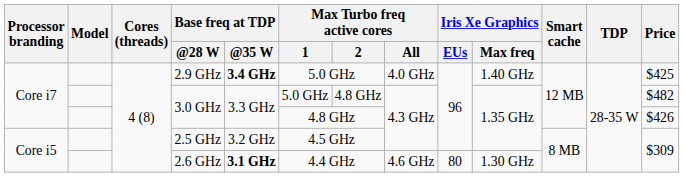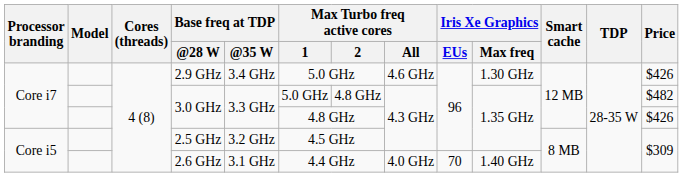2.9 GHz | Base freq at TDP / @35 W: bold -> normal
2.9 GHz | Max Turbo freq active cores / All: 4.0 GHz -> 4.6 GHz
2.9 GHz | Iris Xe Graphics / Max freq: 1.40 GHz -> 1.30 GHz
2.9 GHz | Price: $425 -> $426
2.6 GHz | Base freq at TDP / @35 W: bold -> normal
2.6 GHz | Max Turbo freq active cores / All: 4.6 GHz -> 4.0 GHz
2.6 GHz | Iris Xe Graphics / EUs: 80 -> 70
2.6 GHz | Iris Xe Graphics / Max freq: 1.30 GHz -> 1.40 GHz
